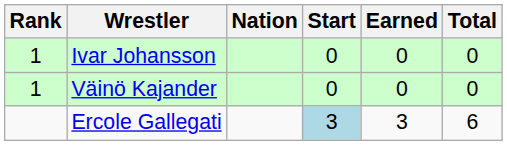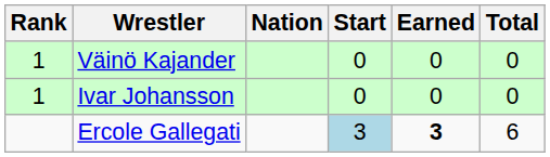rows swapped: Ivar Johansson <-> Väinö Kajander
Ercole Gallegati | Earned: normal -> bold
